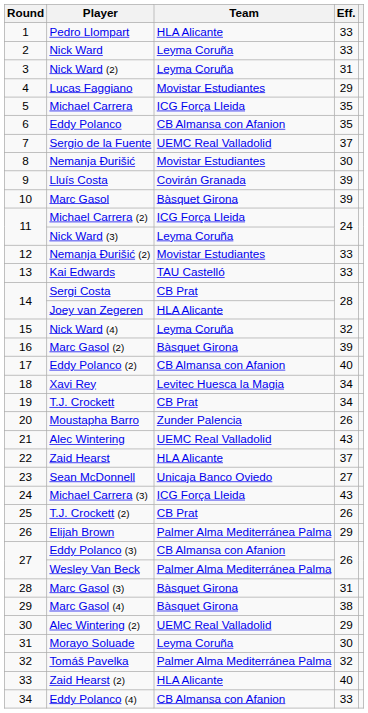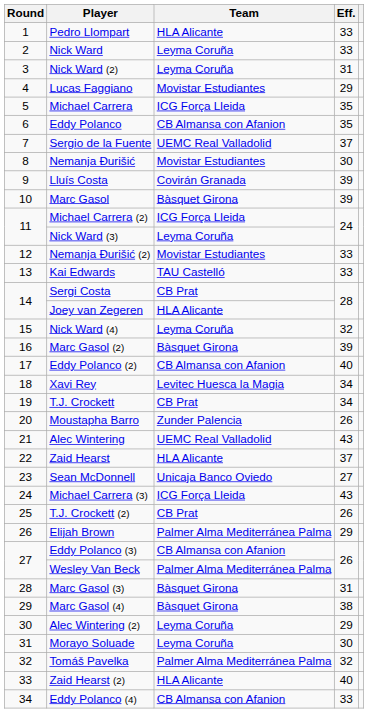Alec Wintering (2) | Team: UEMC Real Valladolid -> Leyma Coruña
